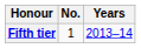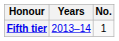columns swapped: No. <-> Years
